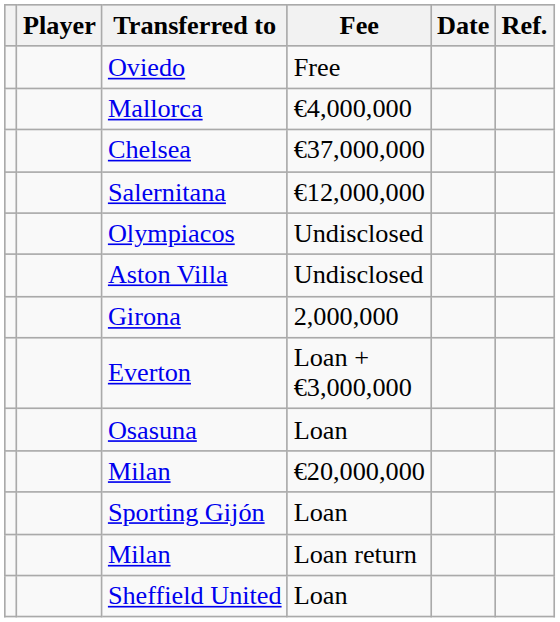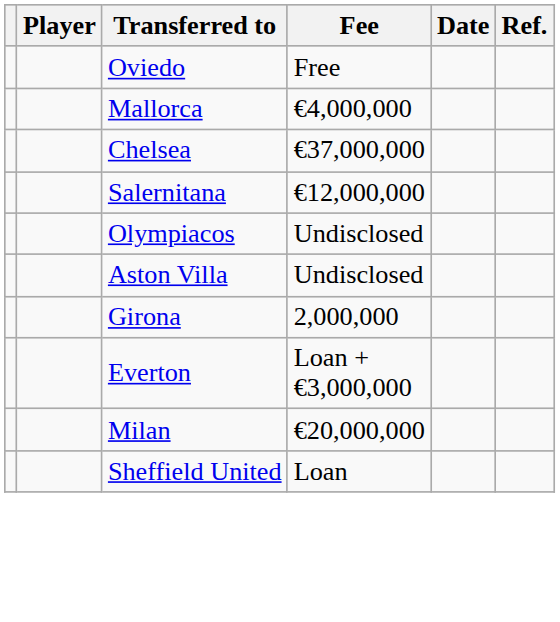- row: Osasuna | Loan
- row: Sporting Gijón | Loan
- row: Milan | Loan return
